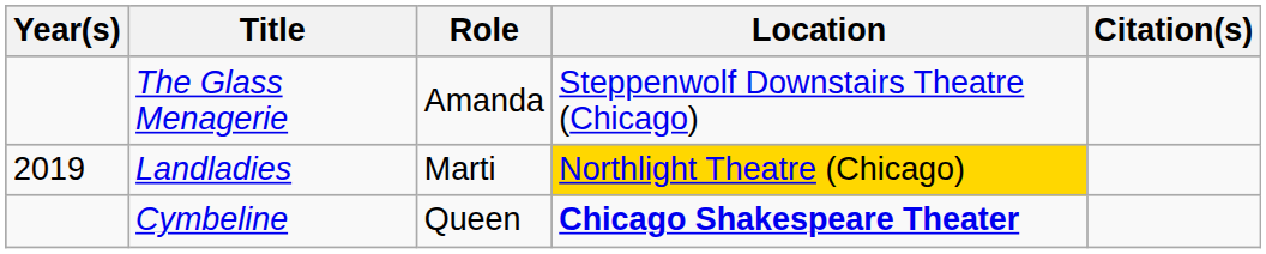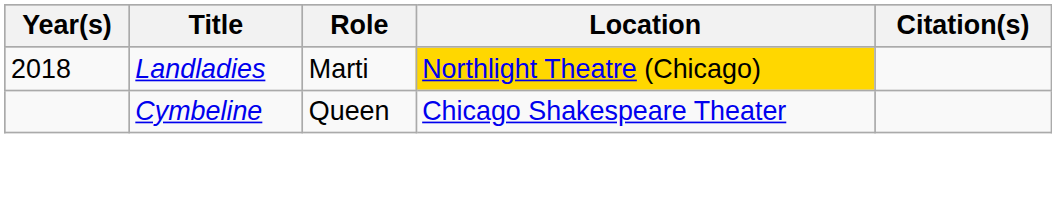- row: The Glass Menagerie | Amanda | Steppenwolf Downstairs Theatre (Chicago)
Landladies | Year(s): 2019 -> 2018
Cymbeline | Location: bold -> normal
